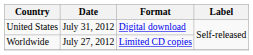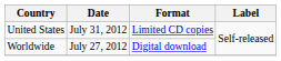United States | Format: Digital download -> Limited CD copies
Worldwide | Format: Limited CD copies -> Digital download
